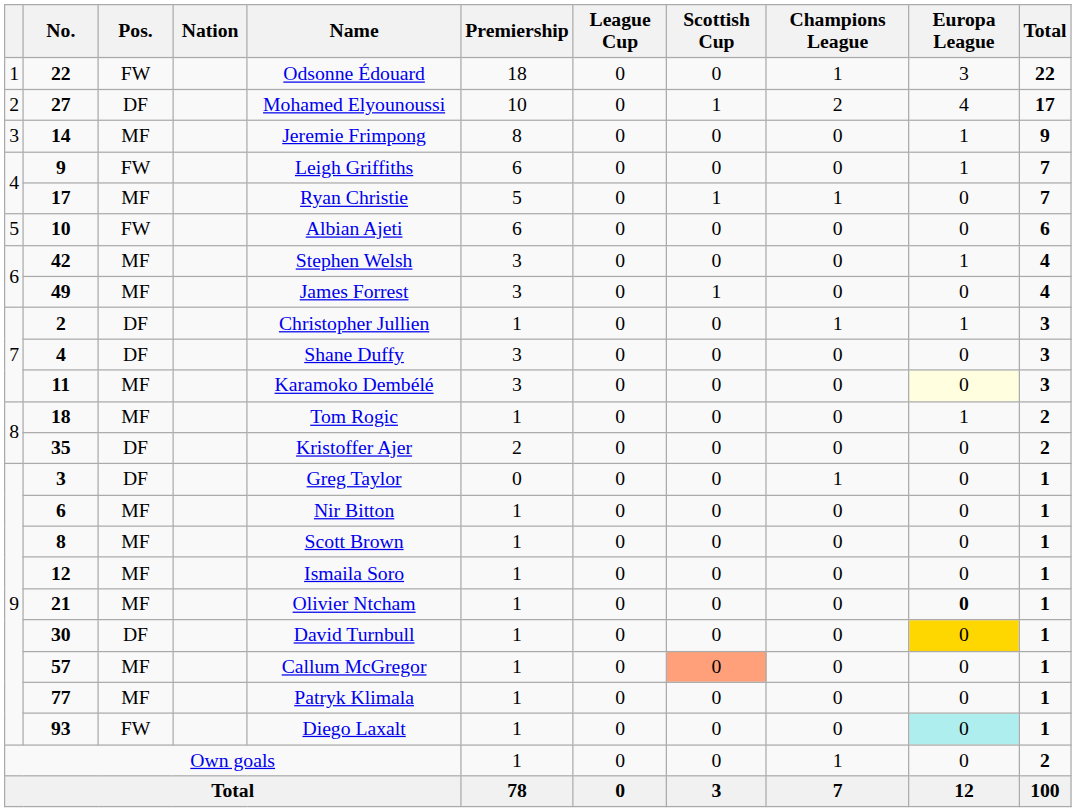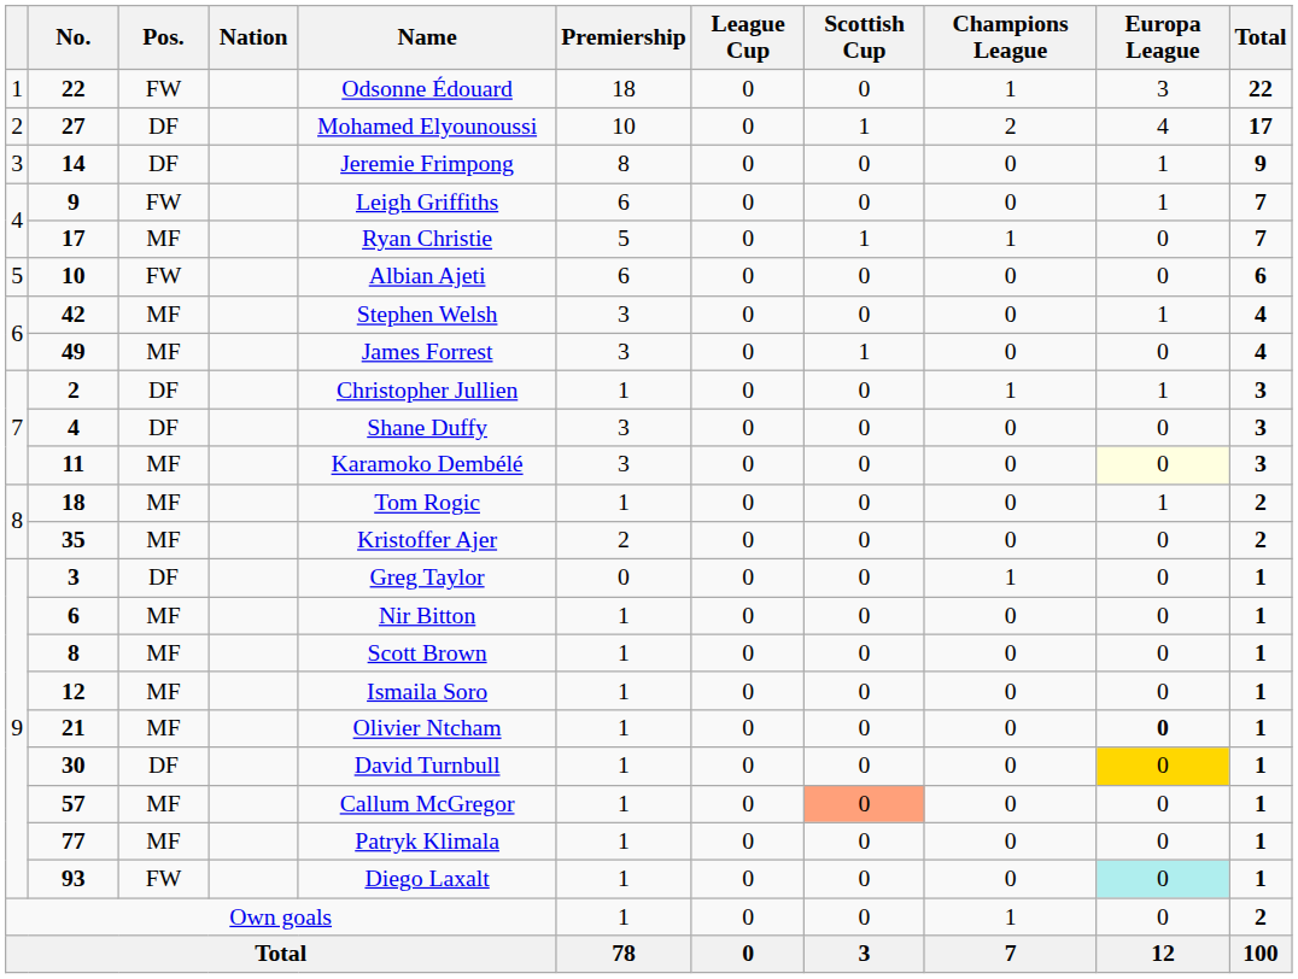14 | Pos.: MF -> DF
35 | Pos.: DF -> MF
